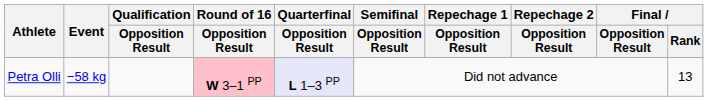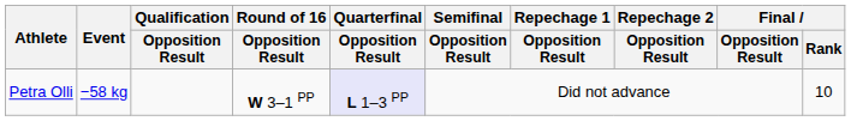Petra Olli | Round of 16 / Opposition Result: pink background -> no background
Petra Olli | Final / Rank: 13 -> 10
